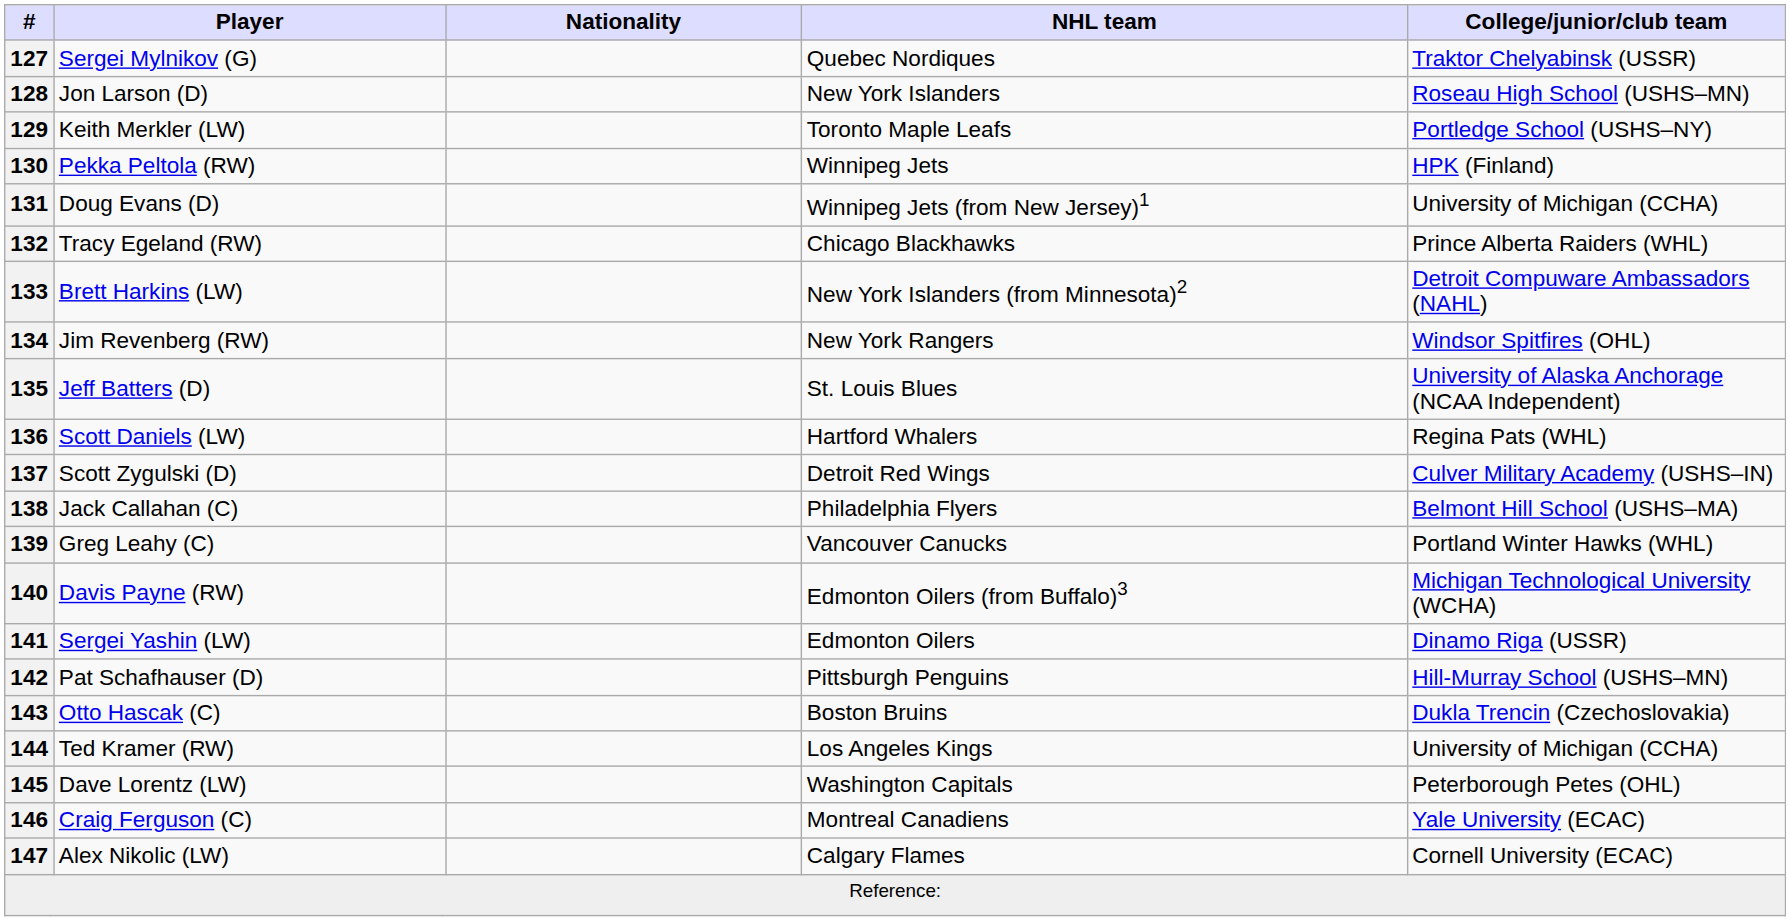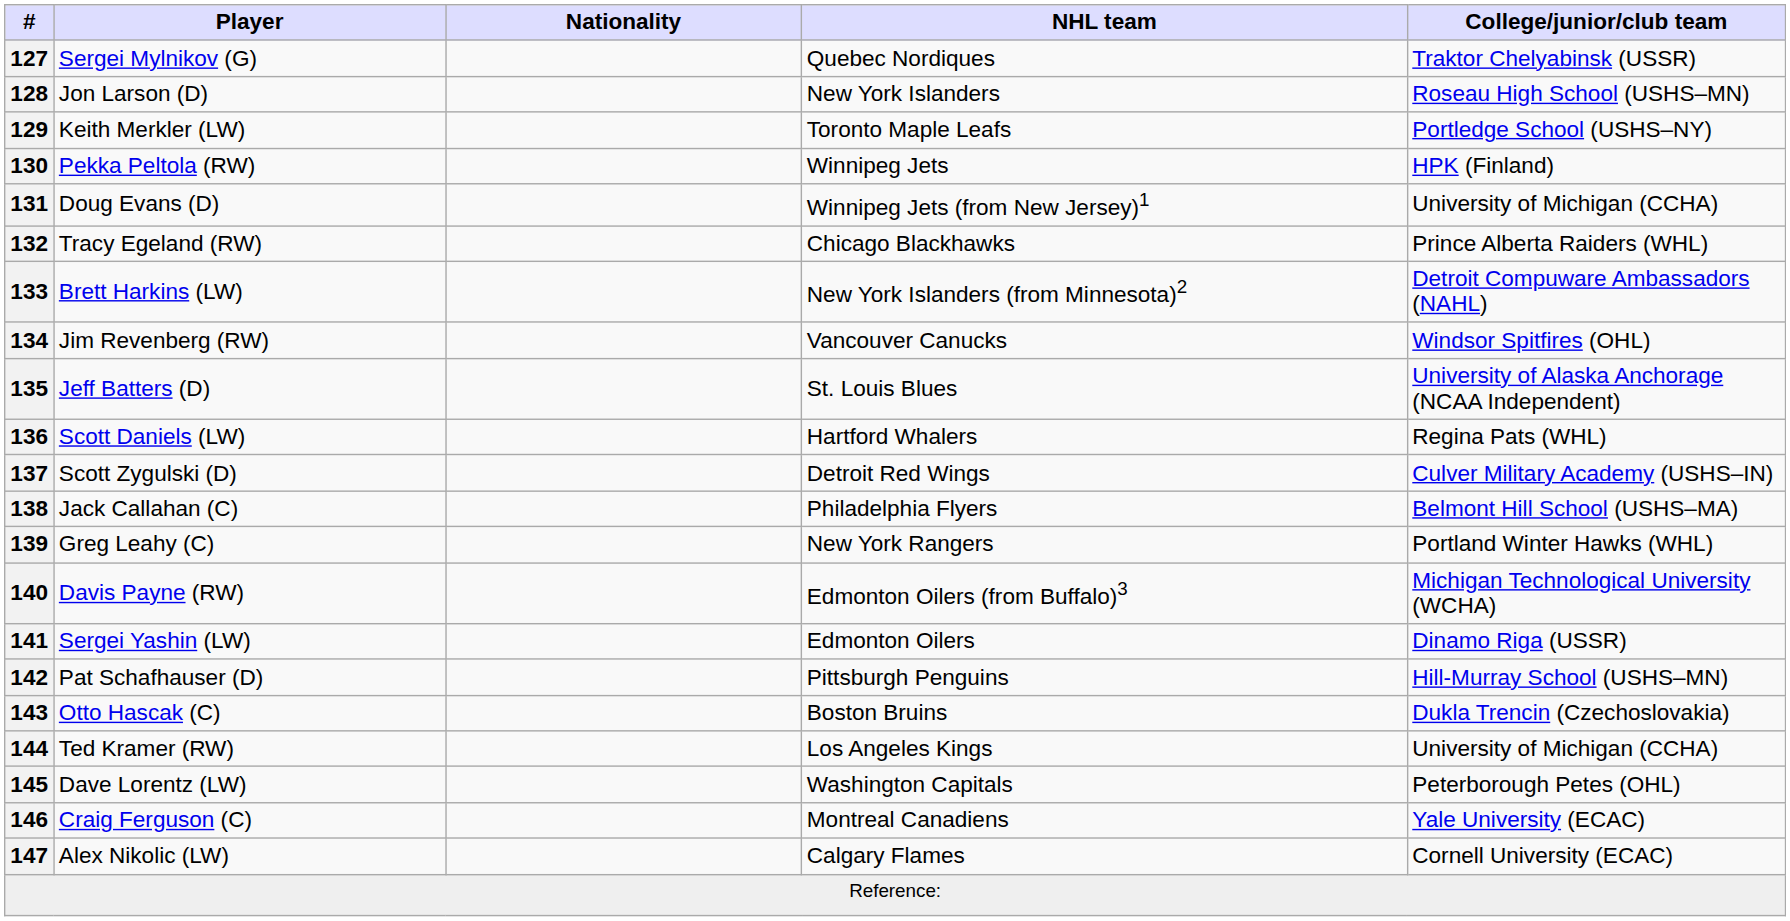134 | NHL team: New York Rangers -> Vancouver Canucks
139 | NHL team: Vancouver Canucks -> New York Rangers
